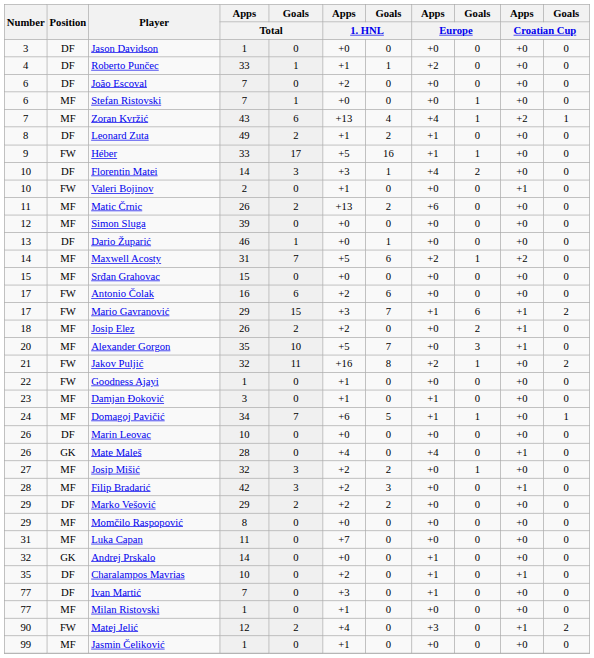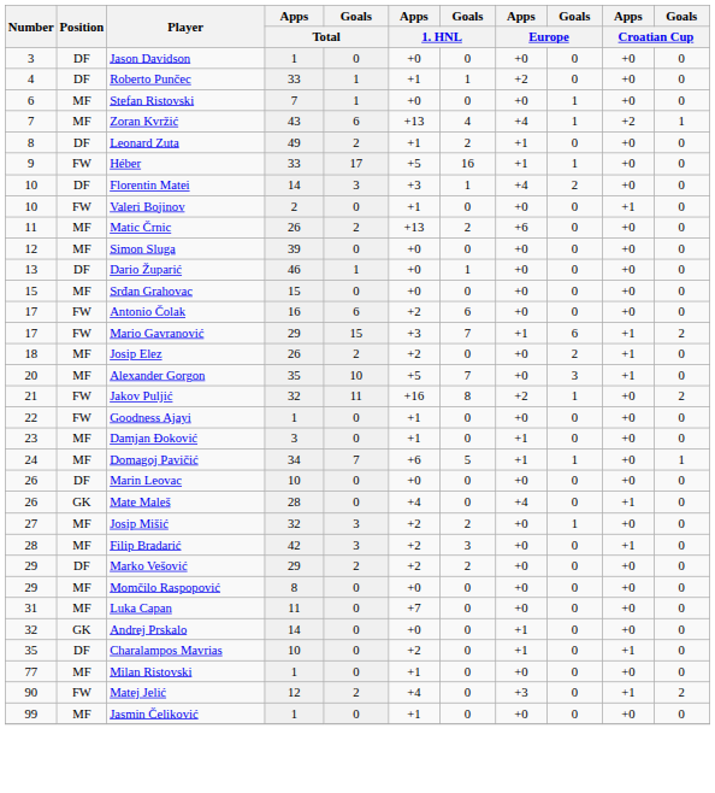- row: 6 | DF | João Escoval | 7 | 0 | +2 | 0 | +0 | 0 | +0 | 0
- row: 14 | MF | Maxwell Acosty | 31 | 7 | +5 | 6 | +2 | 1 | +2 | 0
- row: 77 | DF | Ivan Martić | 7 | 0 | +3 | 0 | +1 | 0 | +0 | 0
